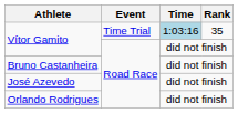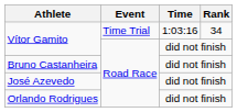Vítor Gamito / Time Trial | Time: lightblue background -> no background
Vítor Gamito / Time Trial | Rank: 35 -> 34
